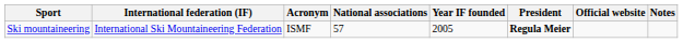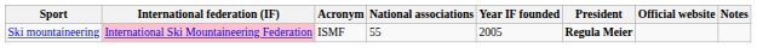Ski mountaineering | International federation (IF): no background -> pink background
Ski mountaineering | National associations: 57 -> 55
